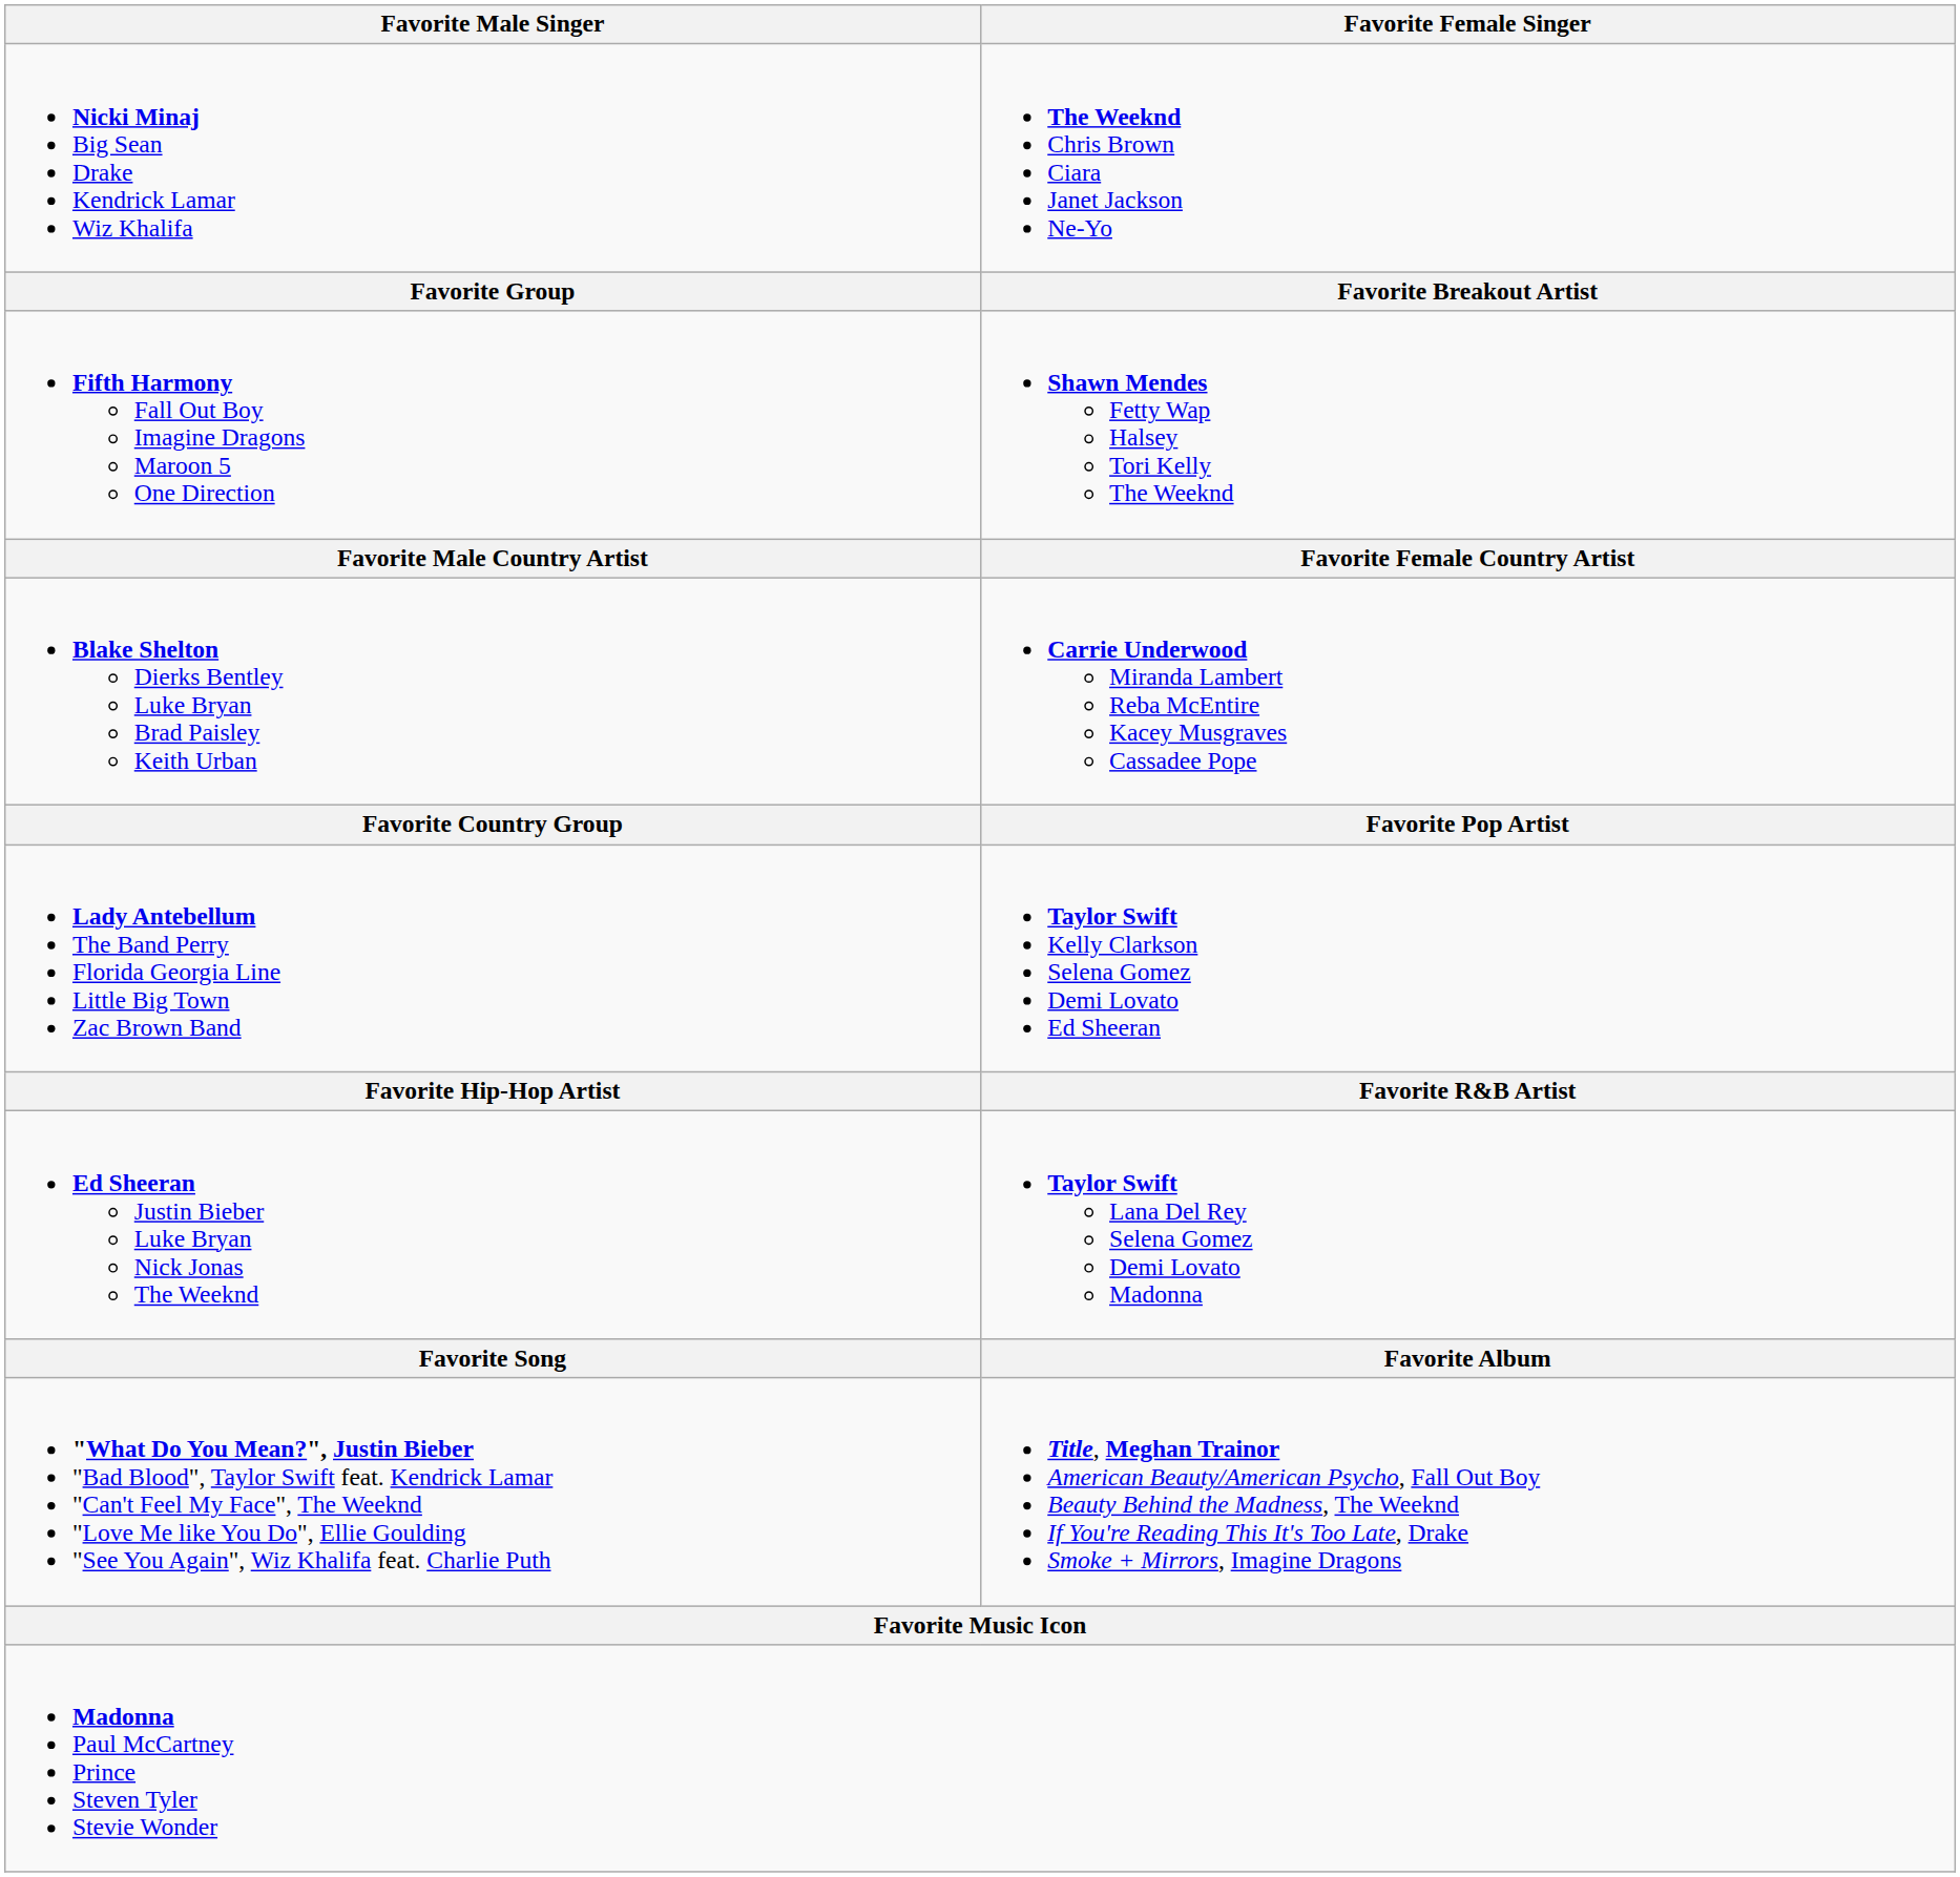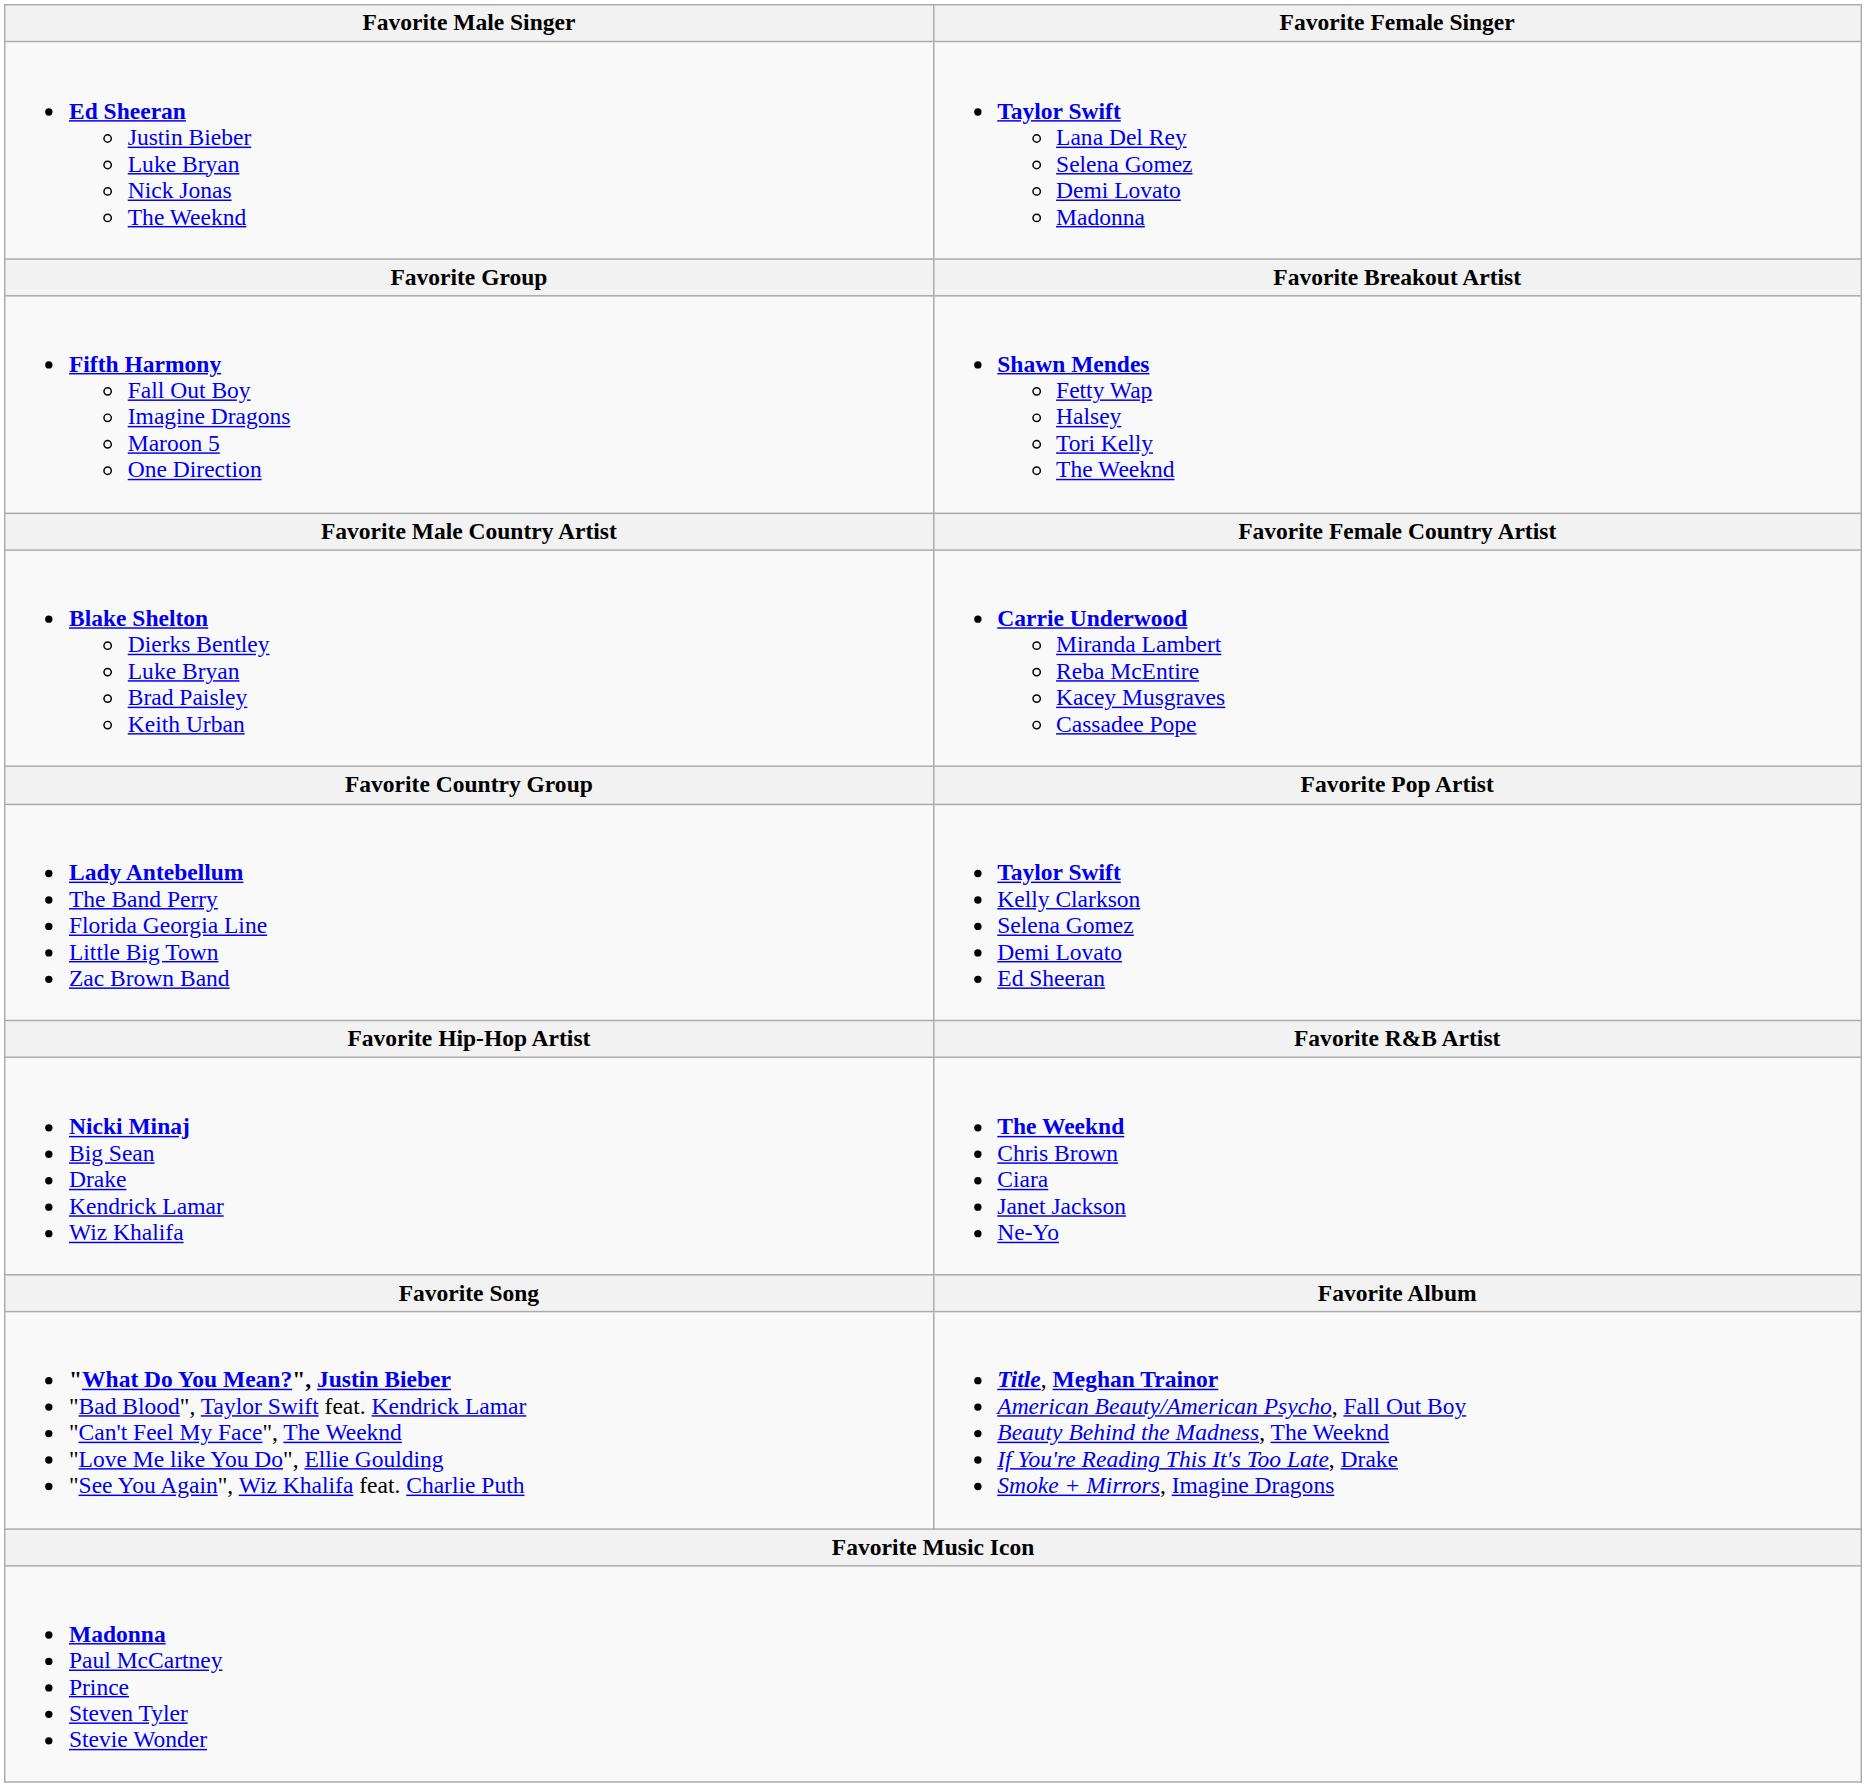rows swapped: Ed Sheeran Justin Bieber Luke Bryan Nick Jonas The Weeknd <-> Nicki Minaj Big Sean Drake Kendrick Lamar Wiz Khalifa
